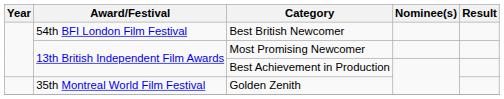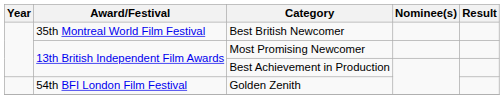Best British Newcomer | Award/Festival: 54th BFI London Film Festival -> 35th Montreal World Film Festival
Golden Zenith | Award/Festival: 35th Montreal World Film Festival -> 54th BFI London Film Festival
